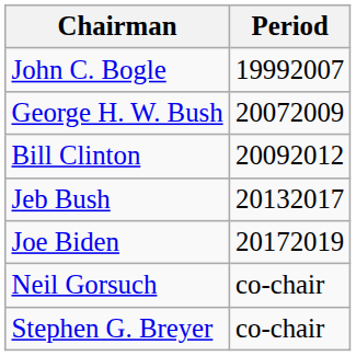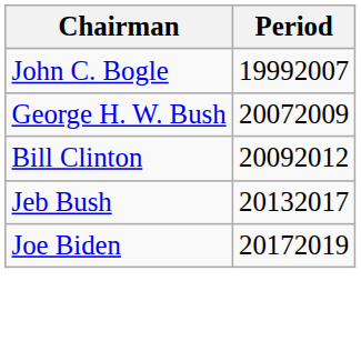- row: Neil Gorsuch | co-chair
- row: Stephen G. Breyer | co-chair
